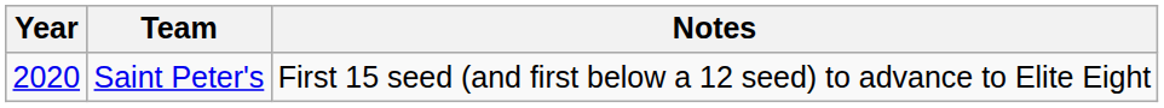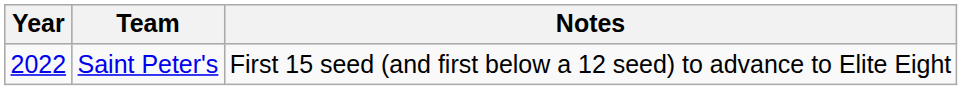Saint Peter's | Year: 2020 -> 2022
